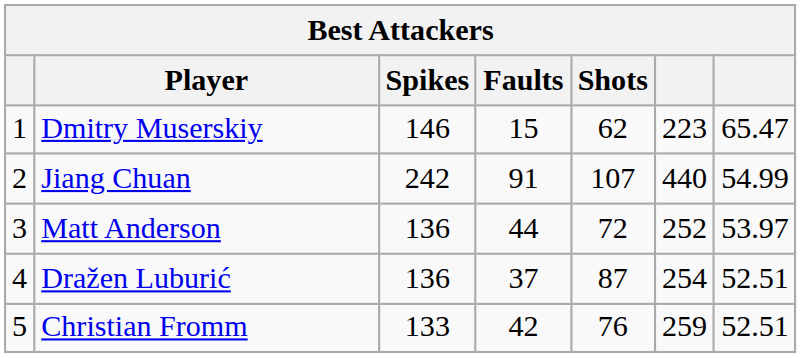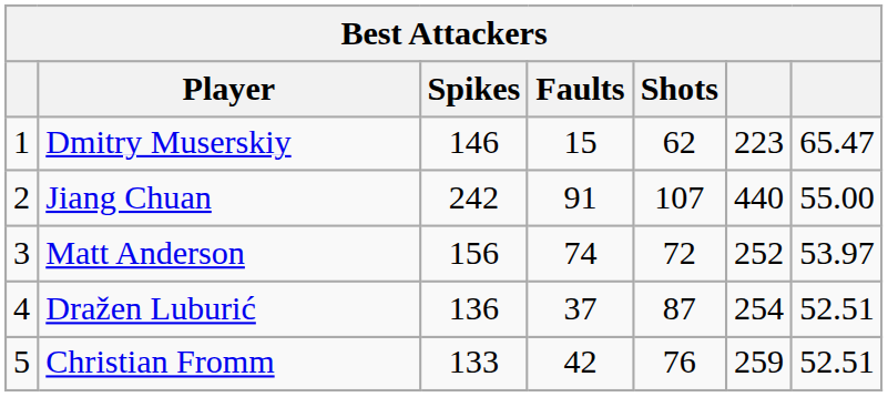Jiang Chuan | column 7: 54.99 -> 55.00
Matt Anderson | Spikes: 136 -> 156
Matt Anderson | Faults: 44 -> 74
